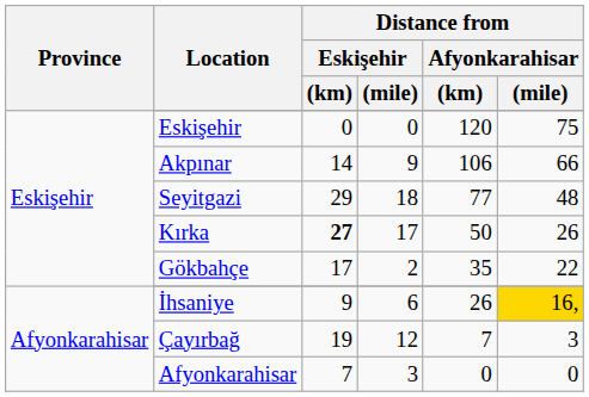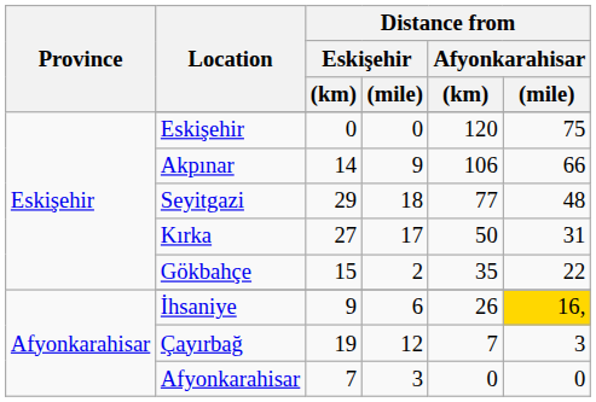Kırka | Distance from / Eskişehir / (km): bold -> normal
Kırka | Distance from / Afyonkarahisar / (mile): 26 -> 31
Gökbahçe | Distance from / Eskişehir / (km): 17 -> 15
